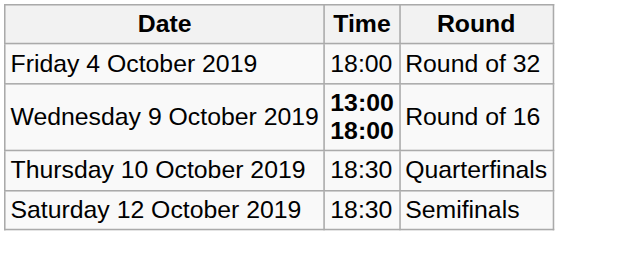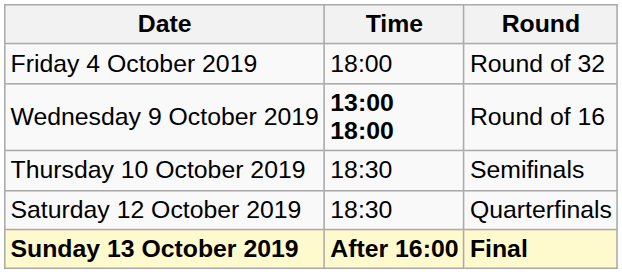Thursday 10 October 2019 | Round: Quarterfinals -> Semifinals
Saturday 12 October 2019 | Round: Semifinals -> Quarterfinals
+ row: Sunday 13 October 2019 | After 16:00 | Final
